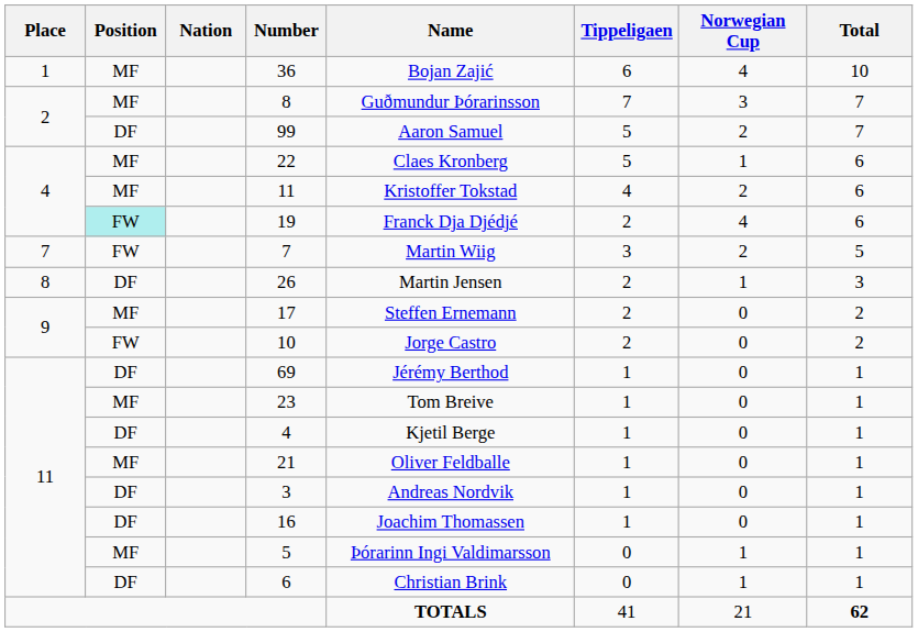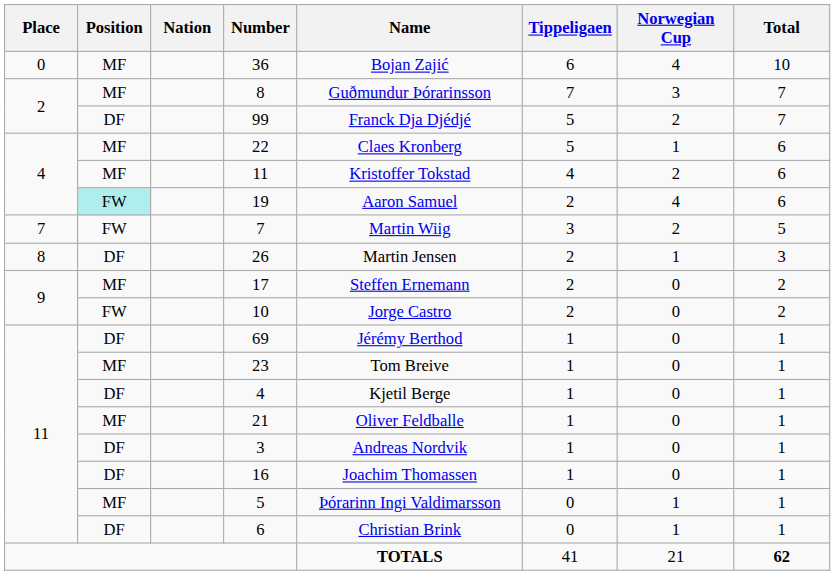36 | Place: 1 -> 0
99 | Name: Aaron Samuel -> Franck Dja Djédjé
19 | Name: Franck Dja Djédjé -> Aaron Samuel
